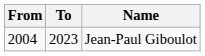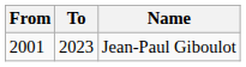Jean-Paul Giboulot | From: 2004 -> 2001
